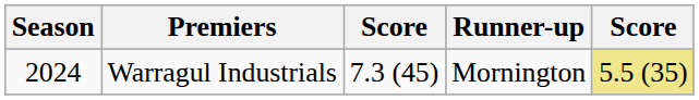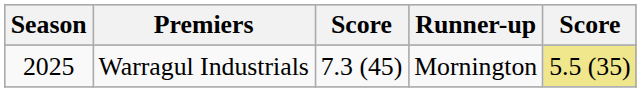Warragul Industrials | Season: 2024 -> 2025
